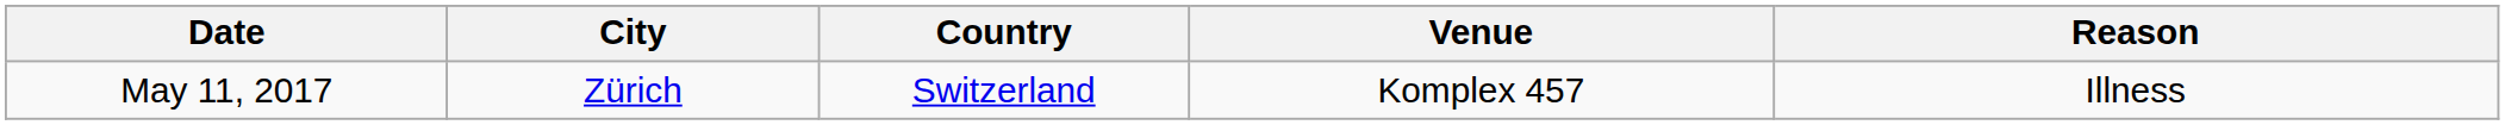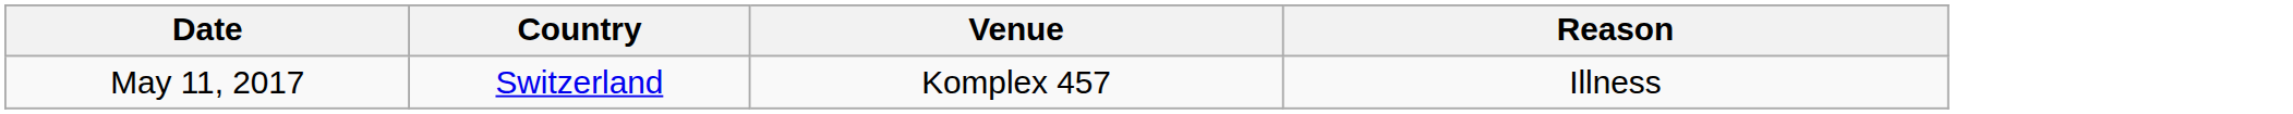- column: City | Zürich
